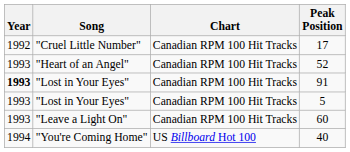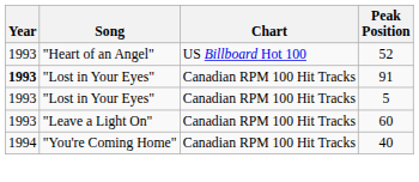- row: 1992 | "Cruel Little Number" | Canadian RPM 100 Hit Tracks | 17
52 | Chart: Canadian RPM 100 Hit Tracks -> US Billboard Hot 100
40 | Chart: US Billboard Hot 100 -> Canadian RPM 100 Hit Tracks
